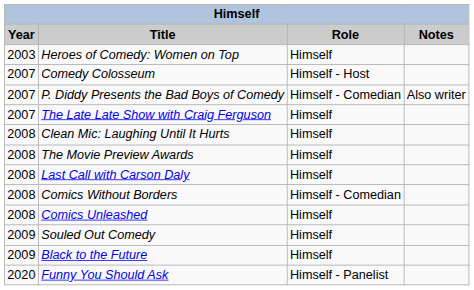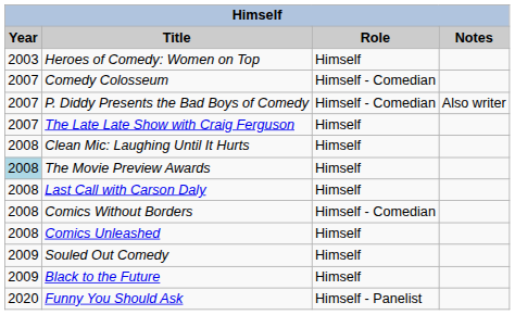Comedy Colosseum | Role: Himself - Host -> Himself - Comedian
The Movie Preview Awards | Year: no background -> lightblue background
